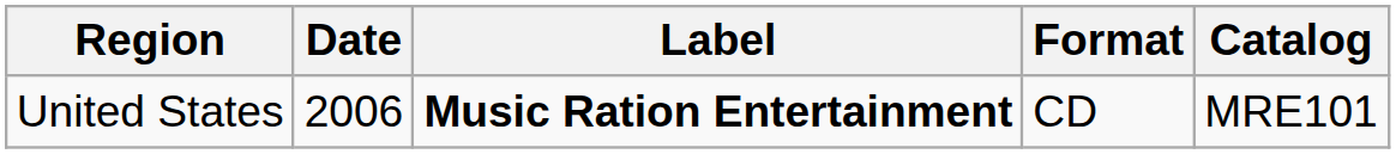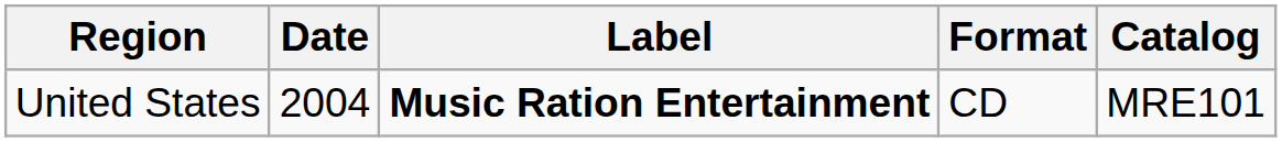United States | Date: 2006 -> 2004
